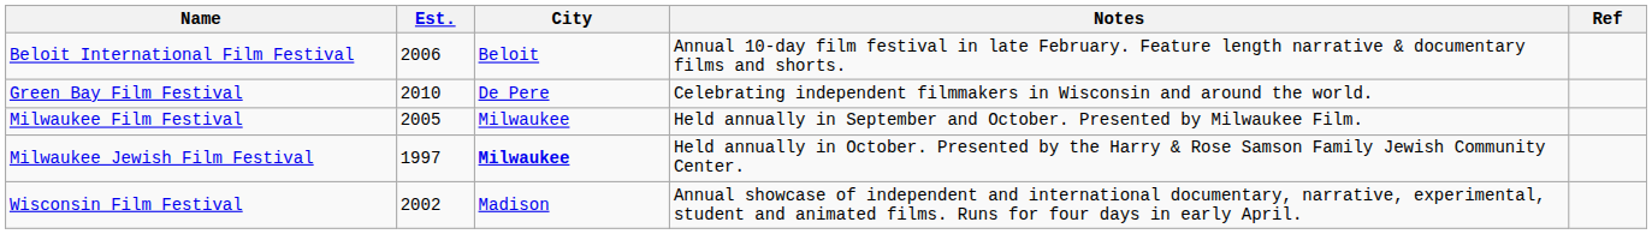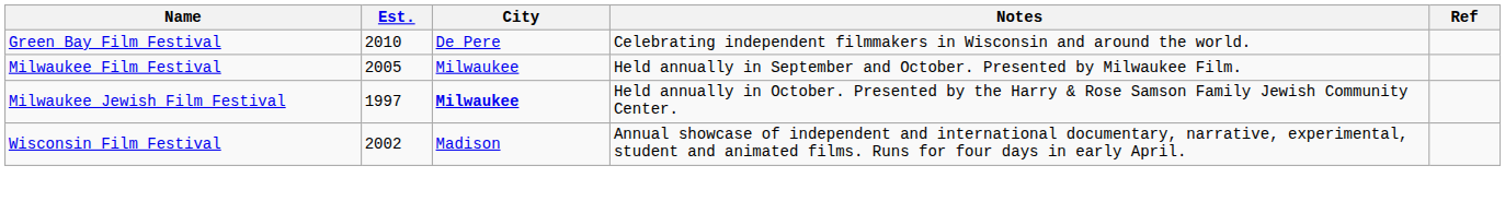- row: Beloit International Film Festival | 2006 | Beloit | Annual 10-day film festival in late February. Feature length narrative & documentary films and shorts.
